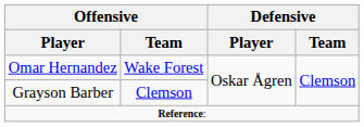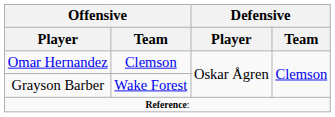Omar Hernandez | Offensive / Team: Wake Forest -> Clemson
Grayson Barber | Offensive / Team: Clemson -> Wake Forest
